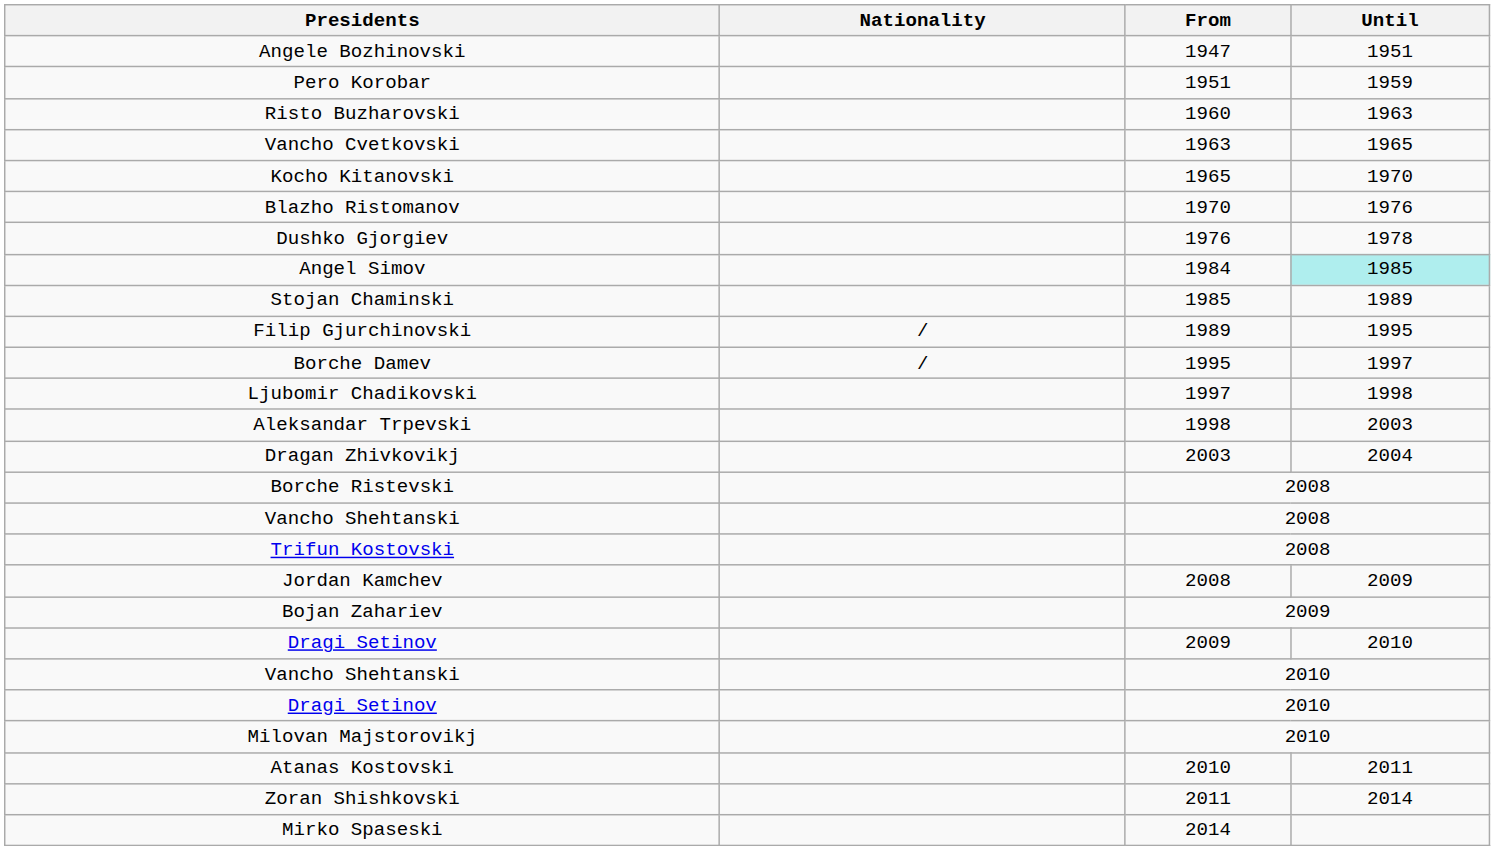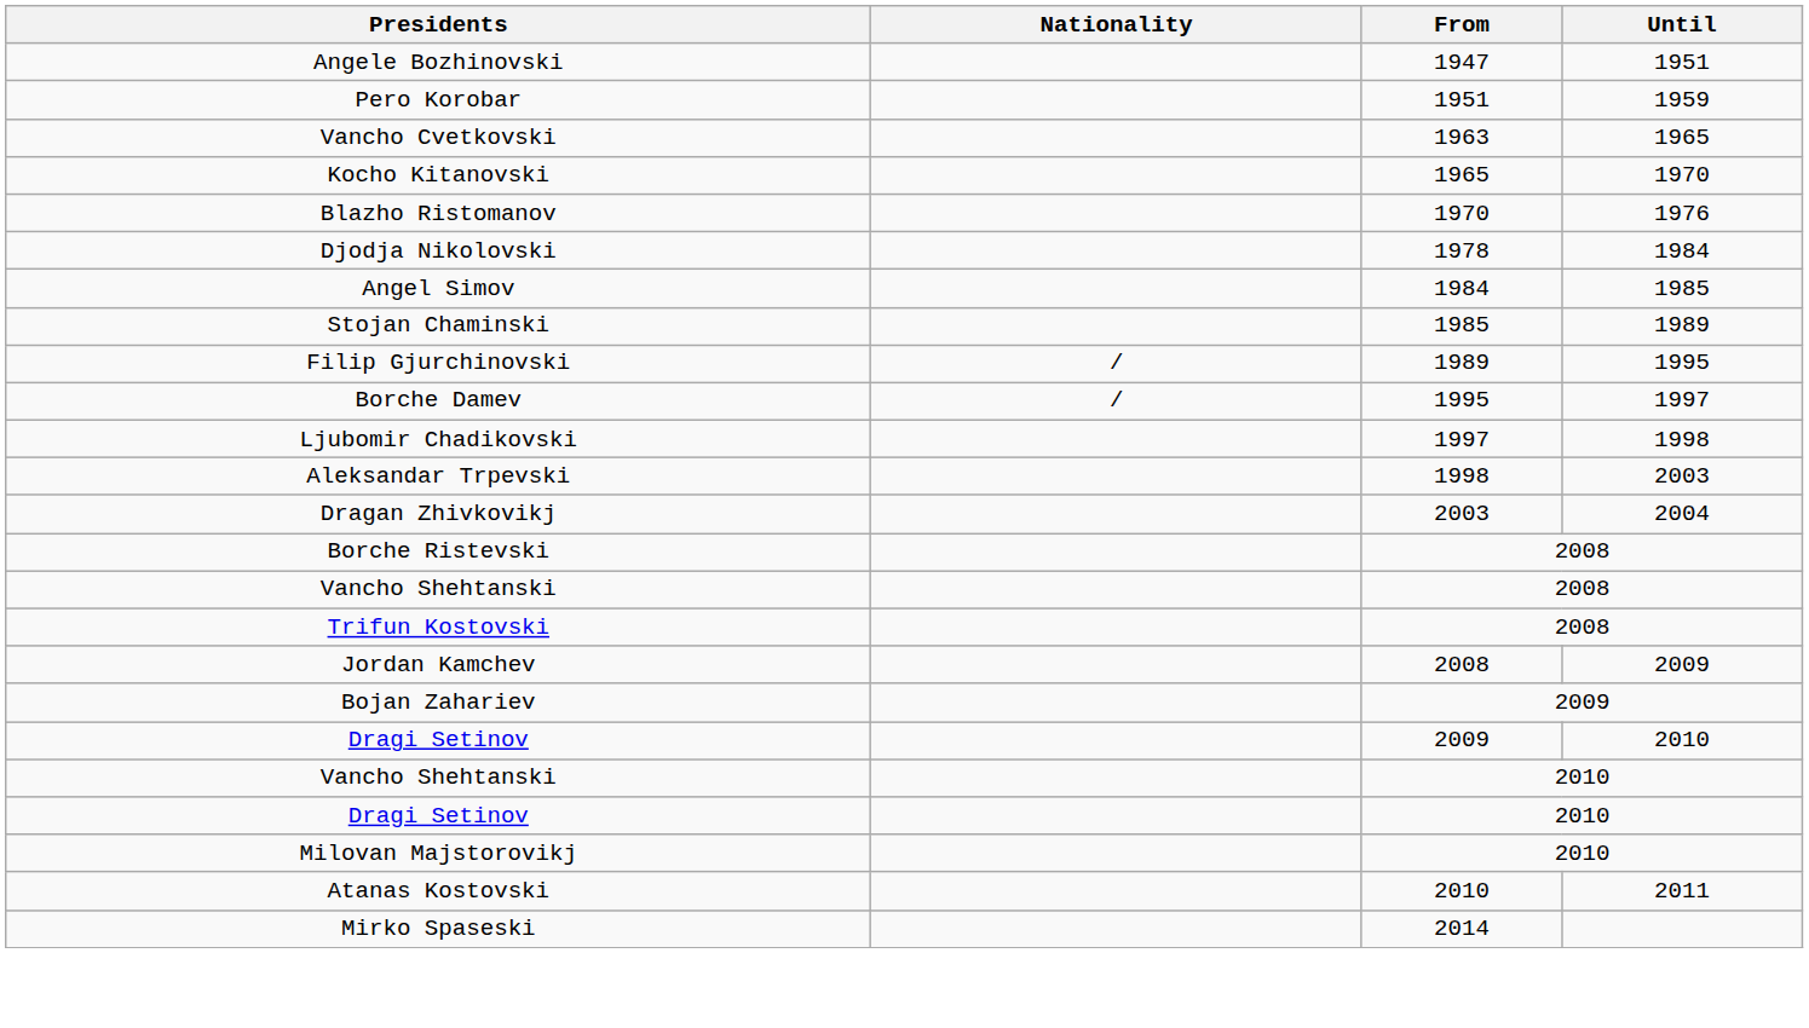- row: Risto Buzharovski | 1960 | 1963
- row: Dushko Gjorgiev | 1976 | 1978
+ row: Djodja Nikolovski | 1978 | 1984
Angel Simov | Until: paleturquoise background -> no background
- row: Zoran Shishkovski | 2011 | 2014
